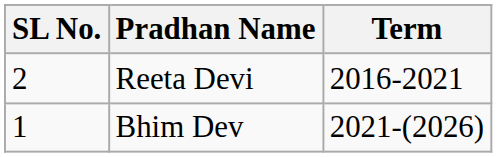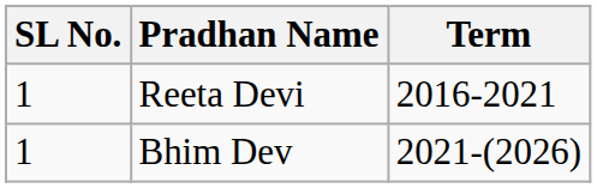Reeta Devi | SL No.: 2 -> 1
